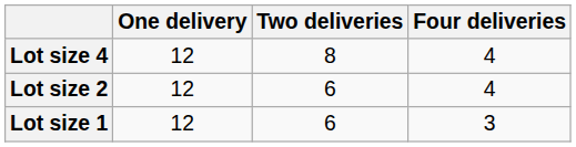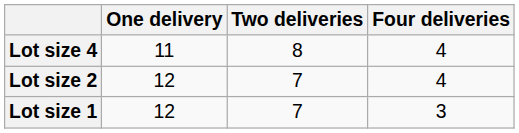Lot size 4 | One delivery: 12 -> 11
Lot size 2 | Two deliveries: 6 -> 7
Lot size 1 | Two deliveries: 6 -> 7
